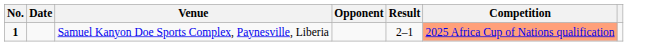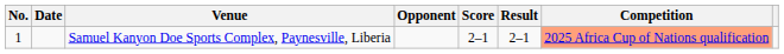+ column: Score | 2–1
Samuel Kanyon Doe Sports Complex, Paynesville, Liberia | No.: bold -> normal
